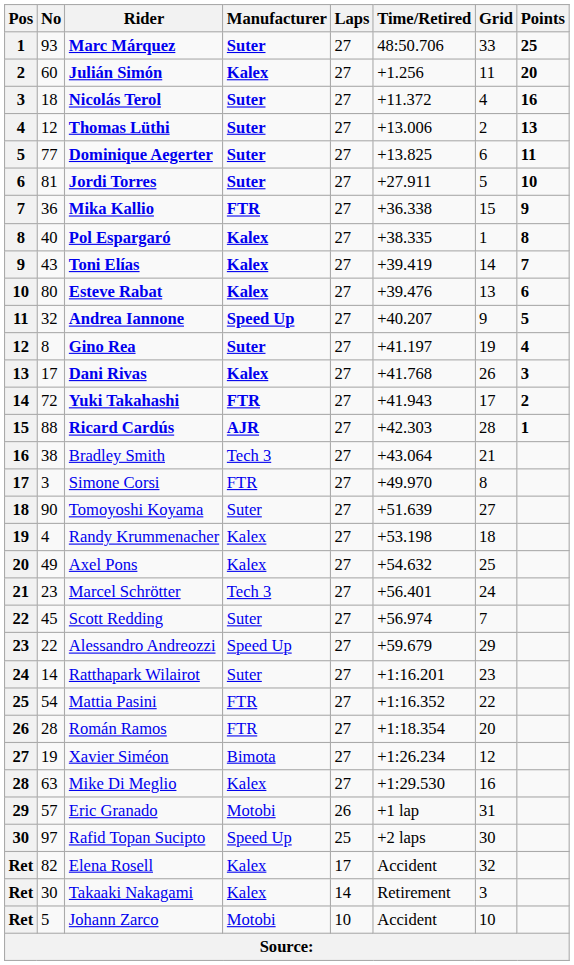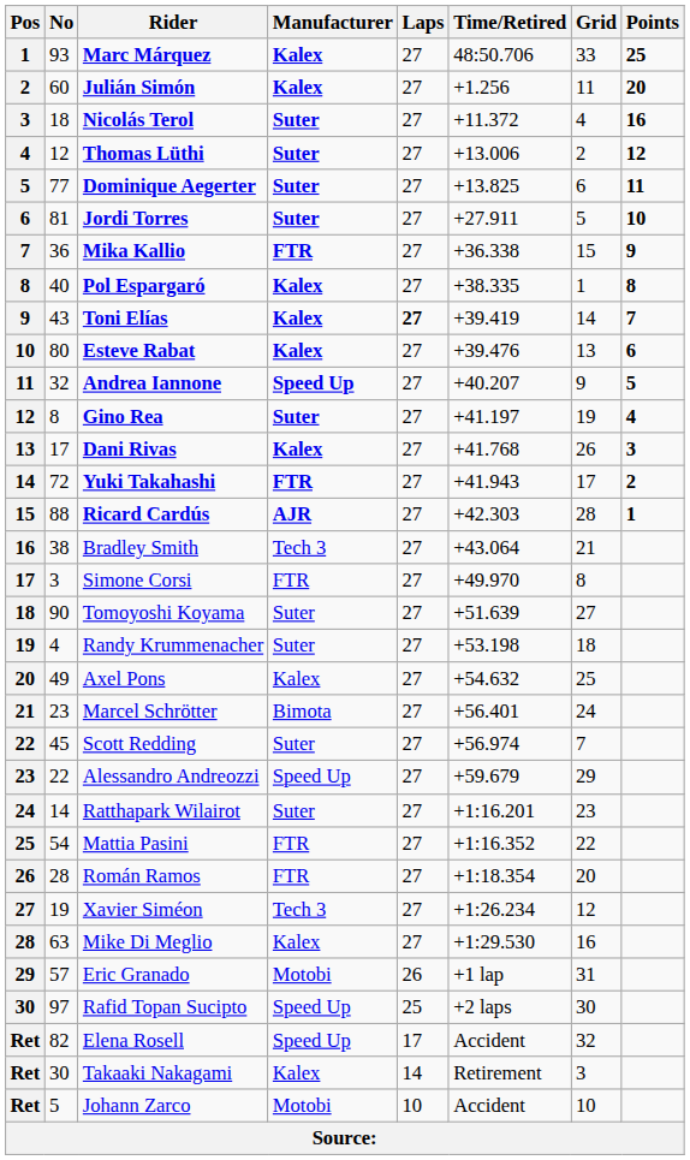Marc Márquez | Manufacturer: Suter -> Kalex
Thomas Lüthi | Points: 13 -> 12
Toni Elías | Laps: normal -> bold
Randy Krummenacher | Manufacturer: Kalex -> Suter
Marcel Schrötter | Manufacturer: Tech 3 -> Bimota
Xavier Siméon | Manufacturer: Bimota -> Tech 3
Elena Rosell | Manufacturer: Kalex -> Speed Up
